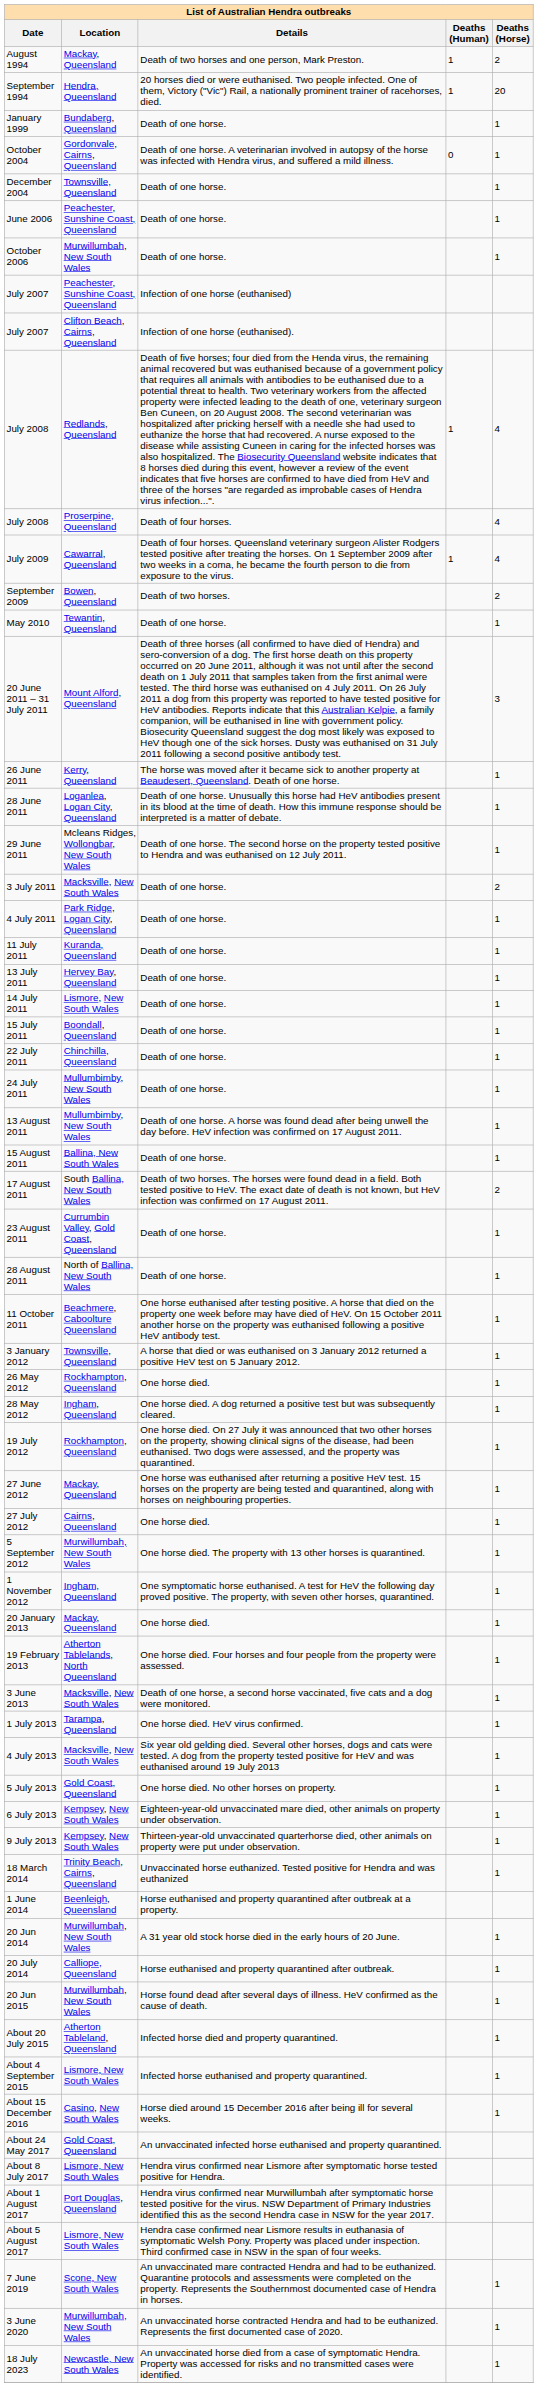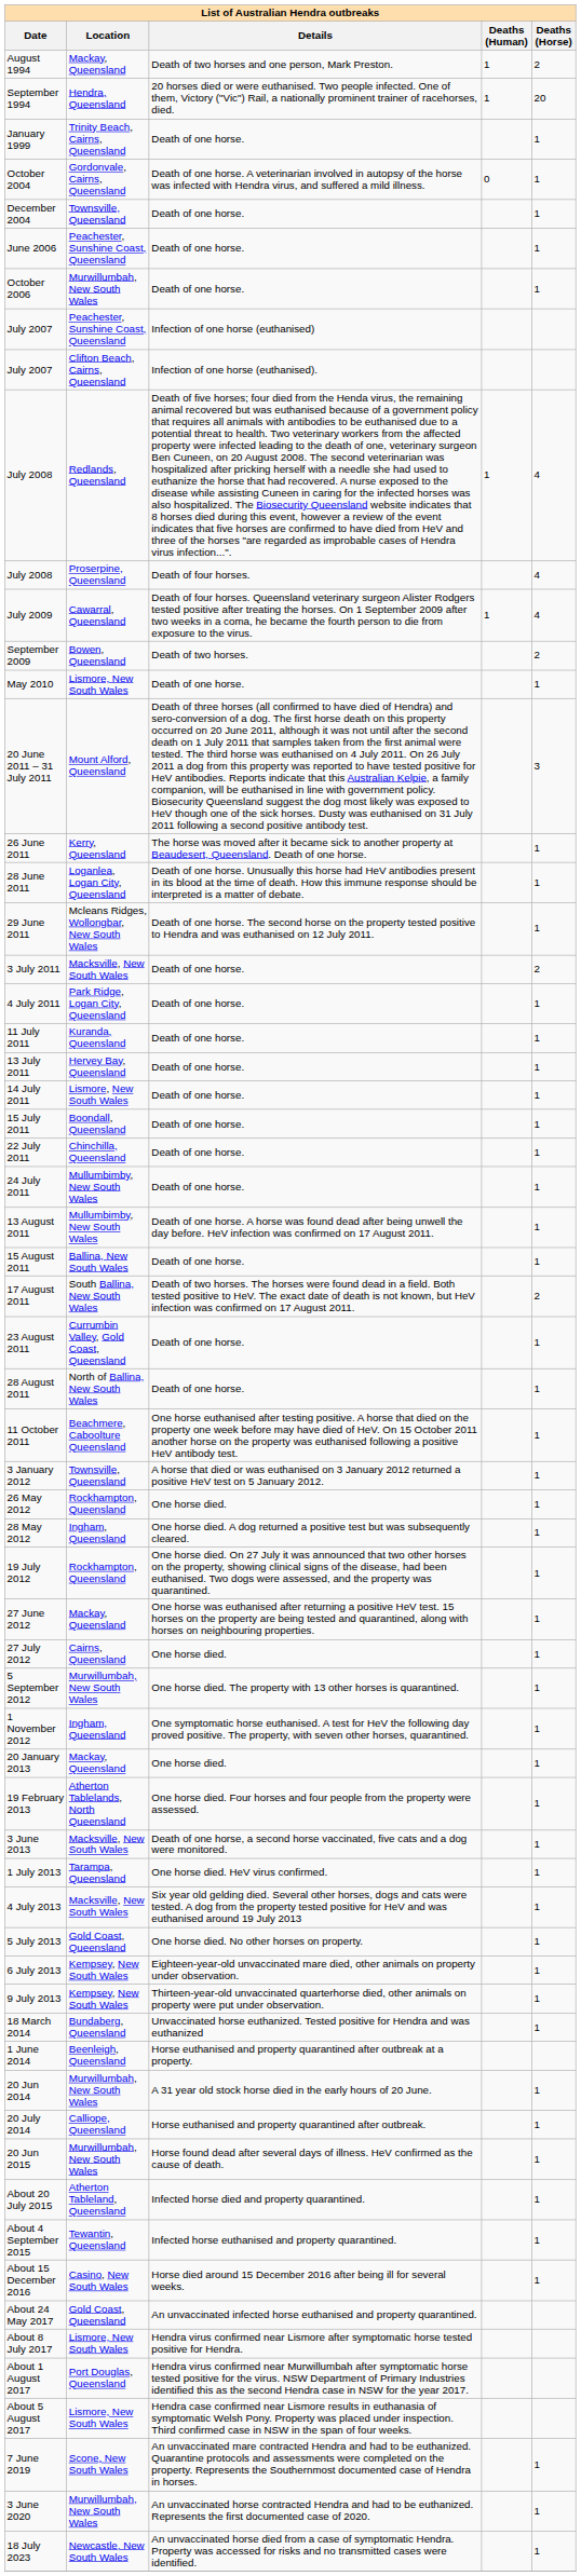January 1999 | Location: Bundaberg, Queensland -> Trinity Beach, Cairns, Queensland
May 2010 | Location: Tewantin, Queensland -> Lismore, New South Wales
18 March 2014 | Location: Trinity Beach, Cairns, Queensland -> Bundaberg, Queensland
About 4 September 2015 | Location: Lismore, New South Wales -> Tewantin, Queensland
